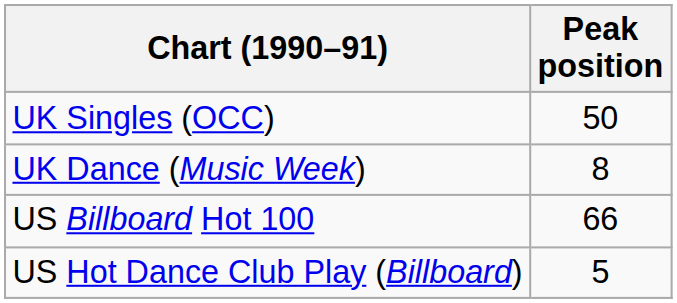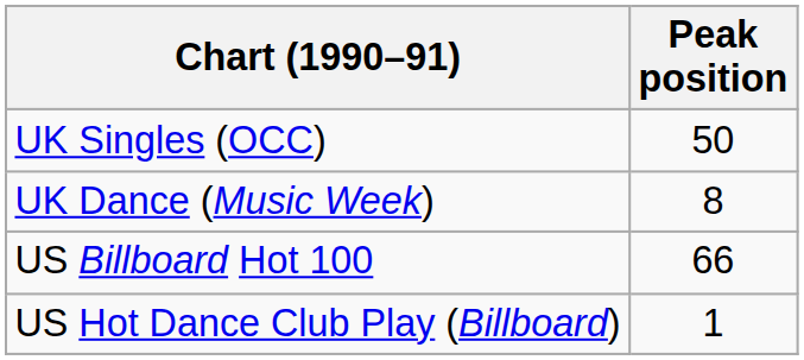US Hot Dance Club Play (Billboard) | Peak position: 5 -> 1
